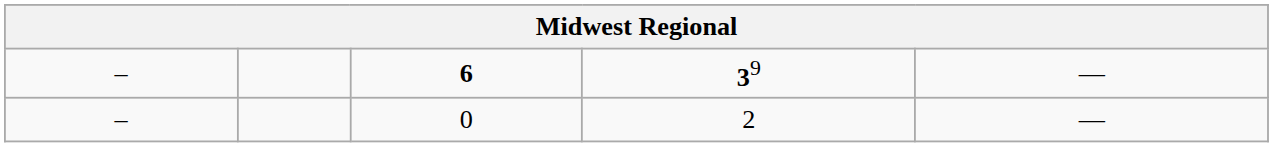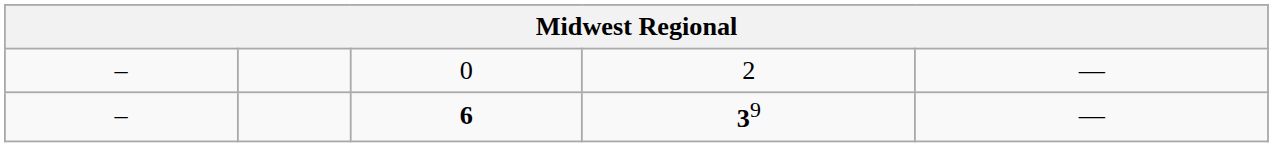rows swapped: 6 <-> 0
